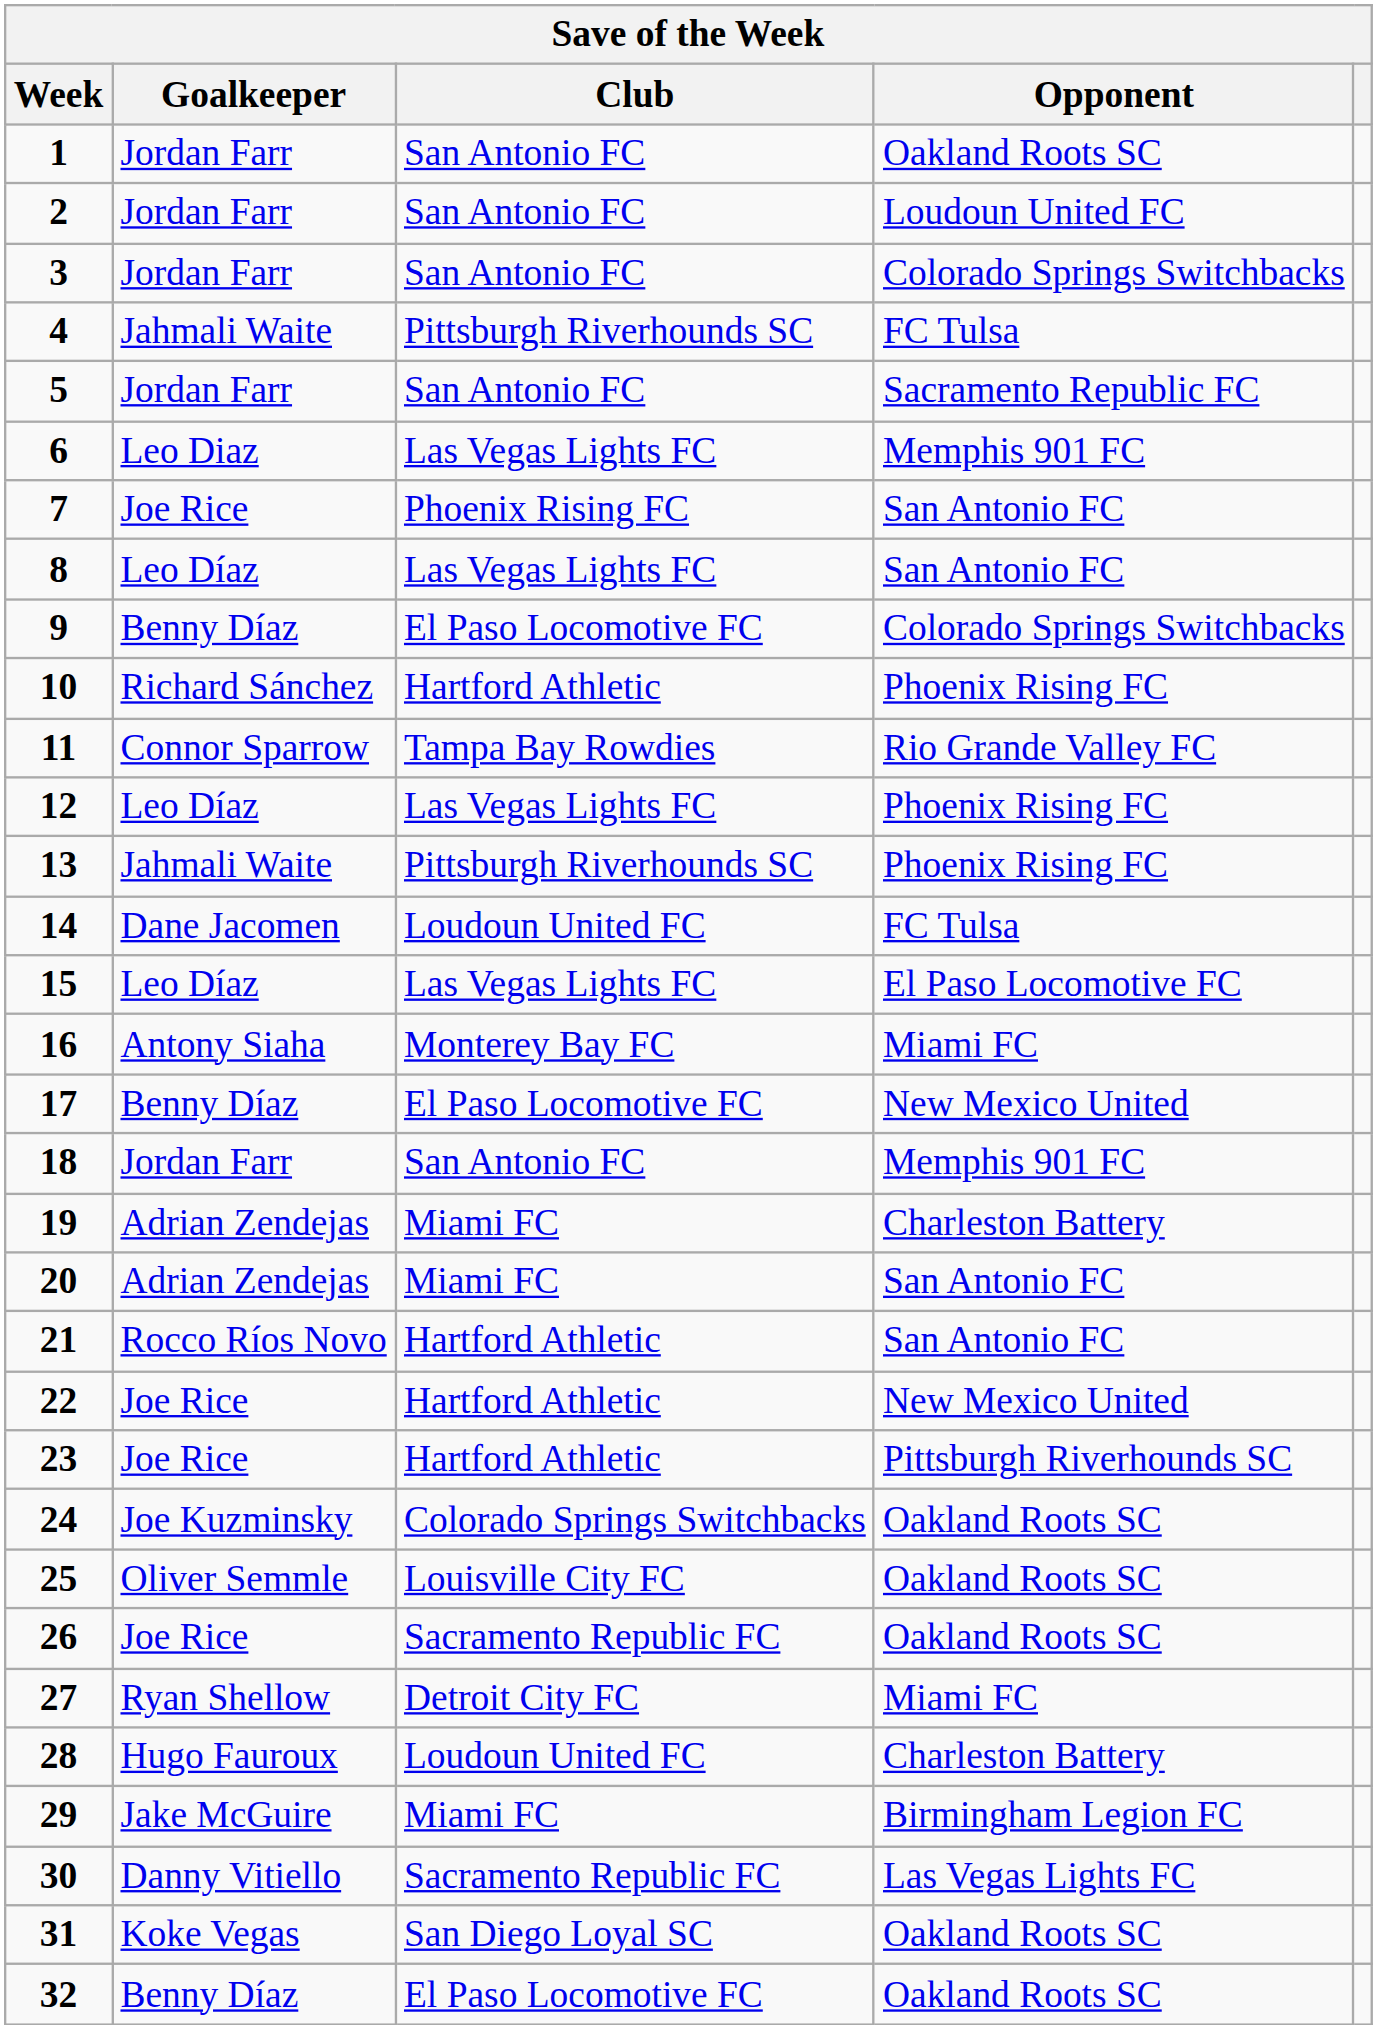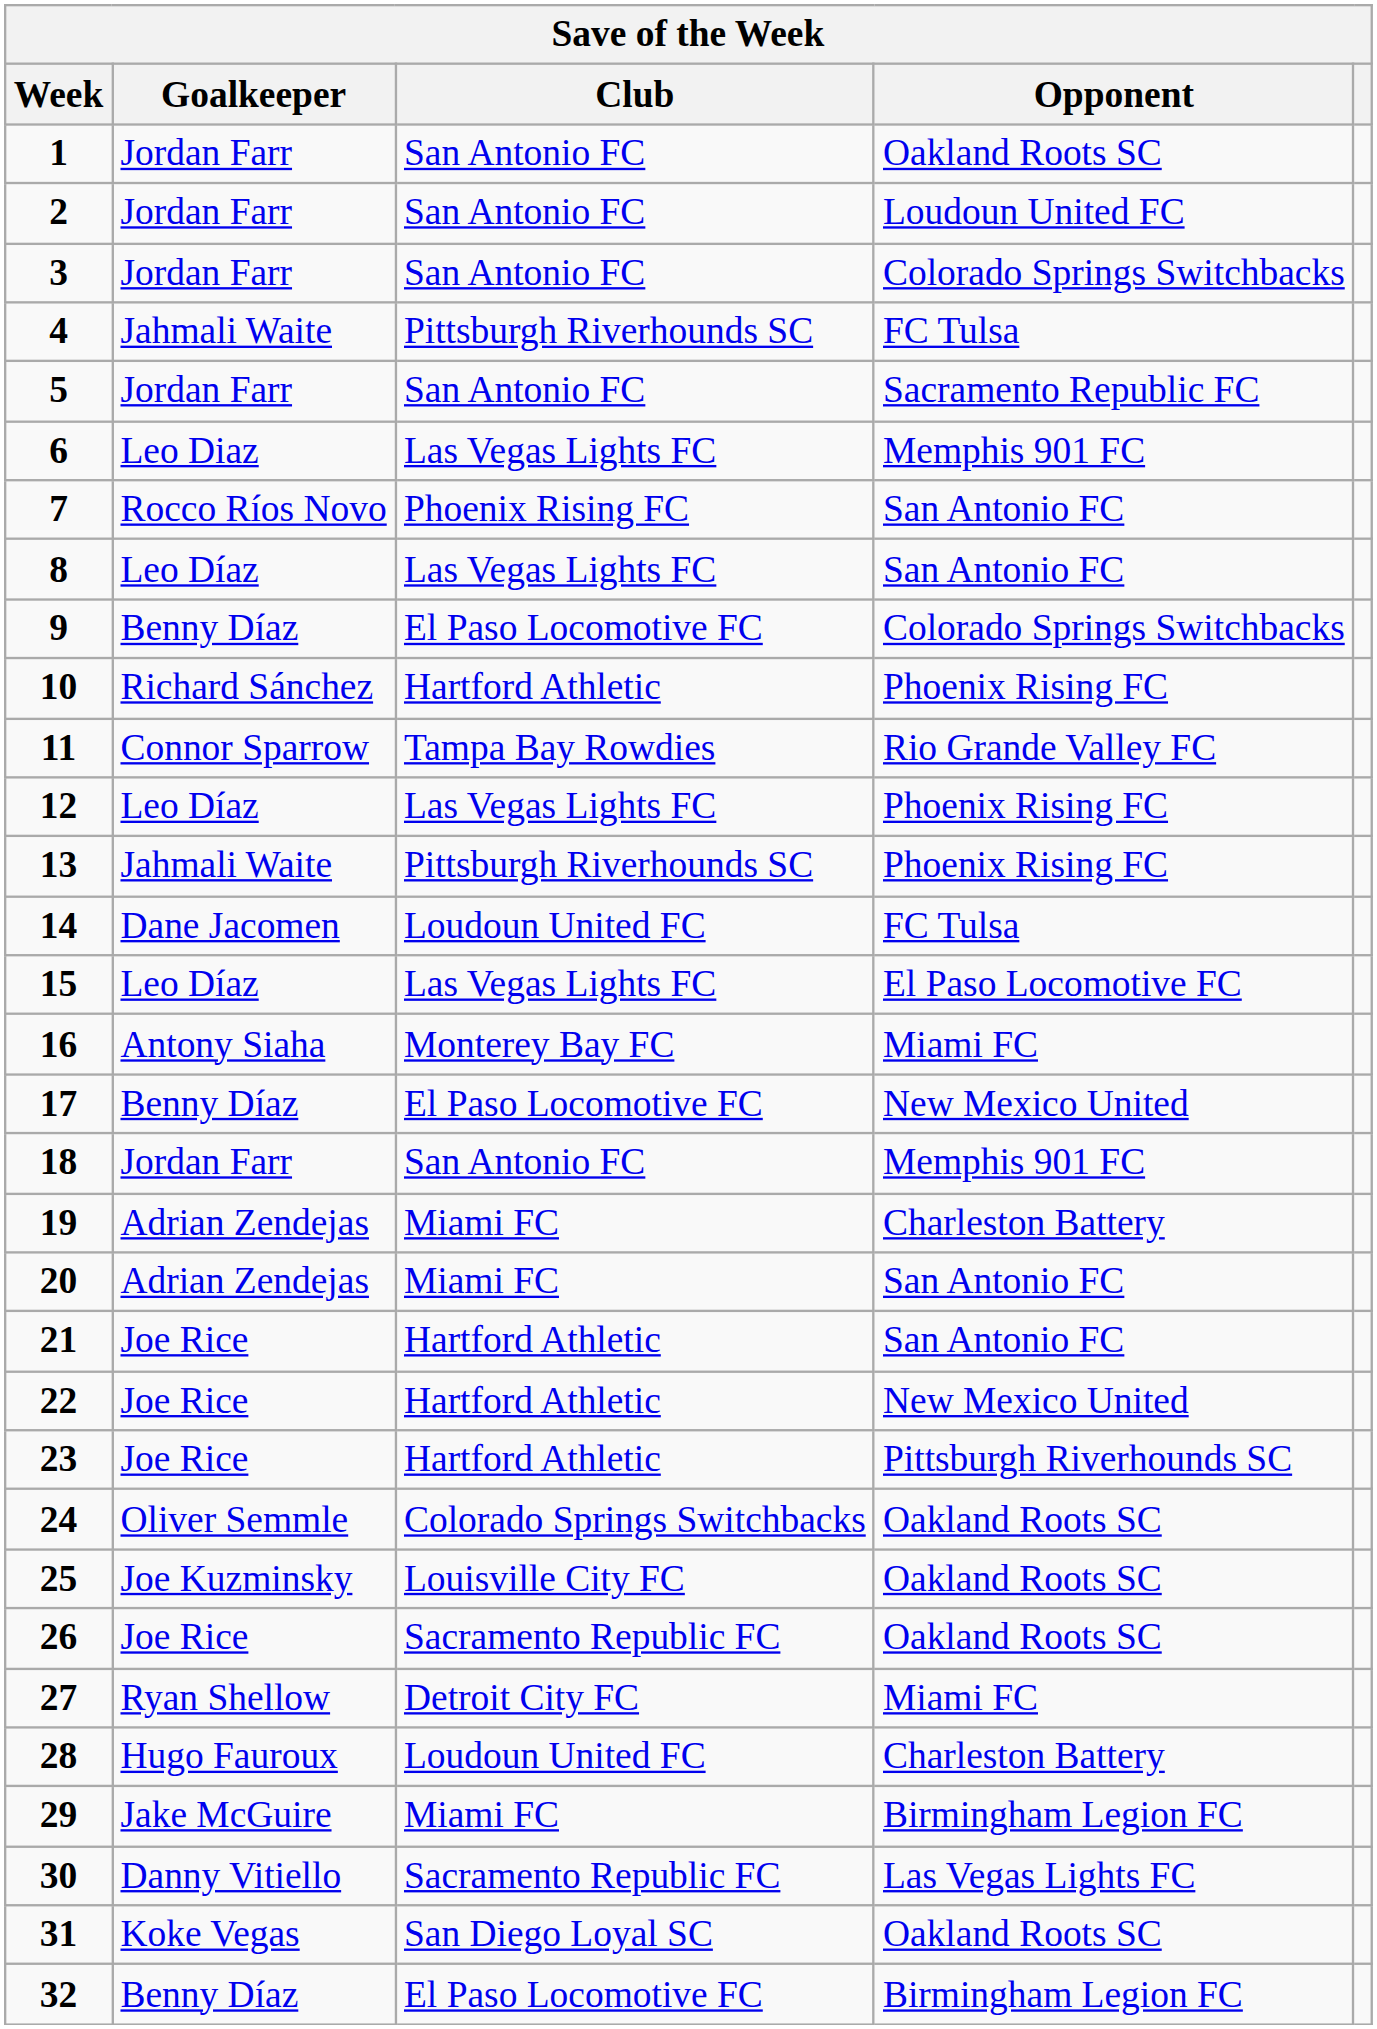7 | Goalkeeper: Joe Rice -> Rocco Ríos Novo
21 | Goalkeeper: Rocco Ríos Novo -> Joe Rice
24 | Goalkeeper: Joe Kuzminsky -> Oliver Semmle
25 | Goalkeeper: Oliver Semmle -> Joe Kuzminsky
32 | Opponent: Oakland Roots SC -> Birmingham Legion FC
